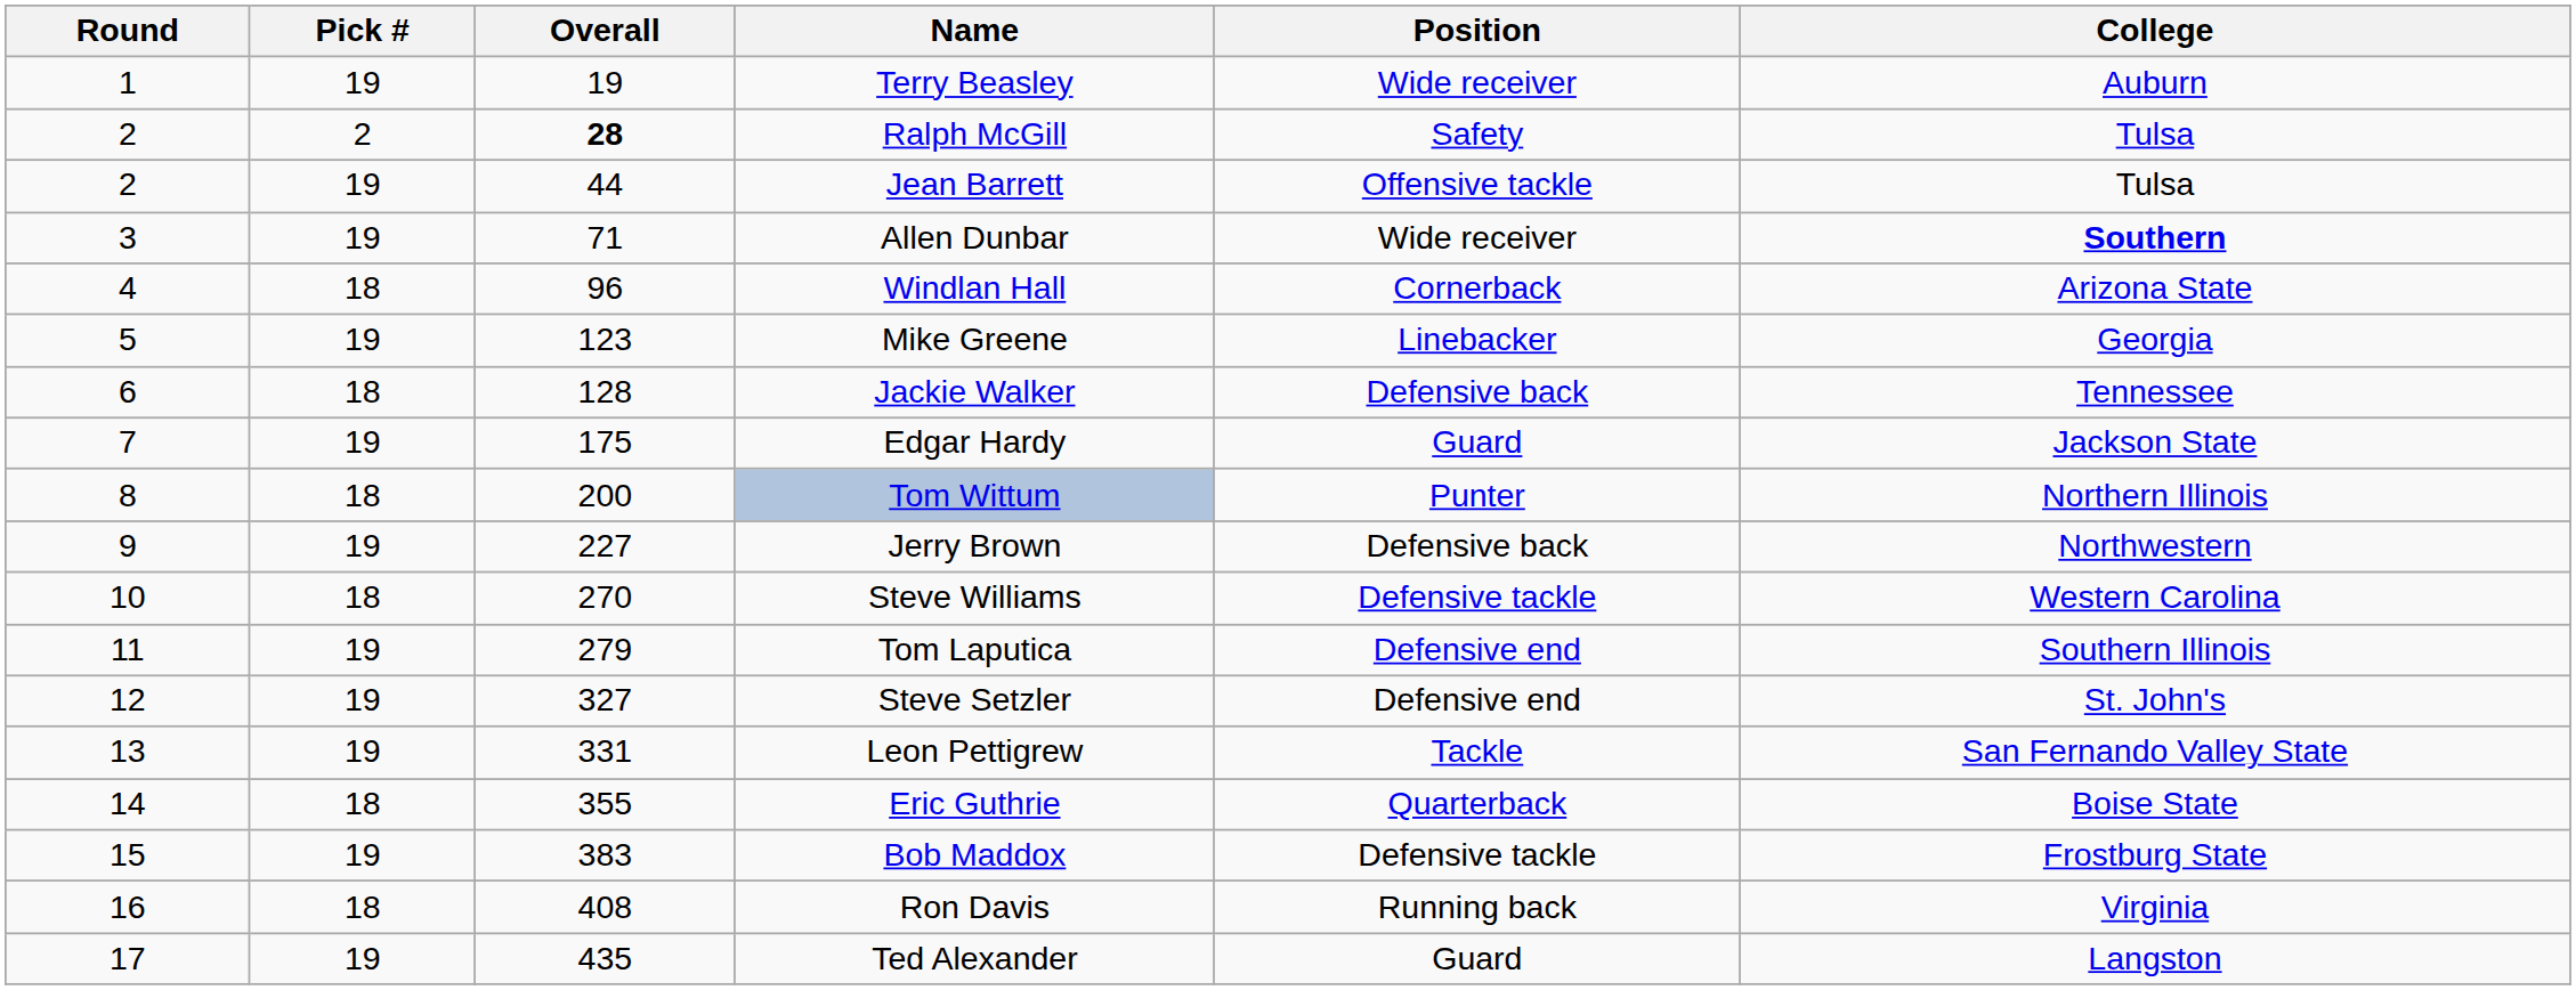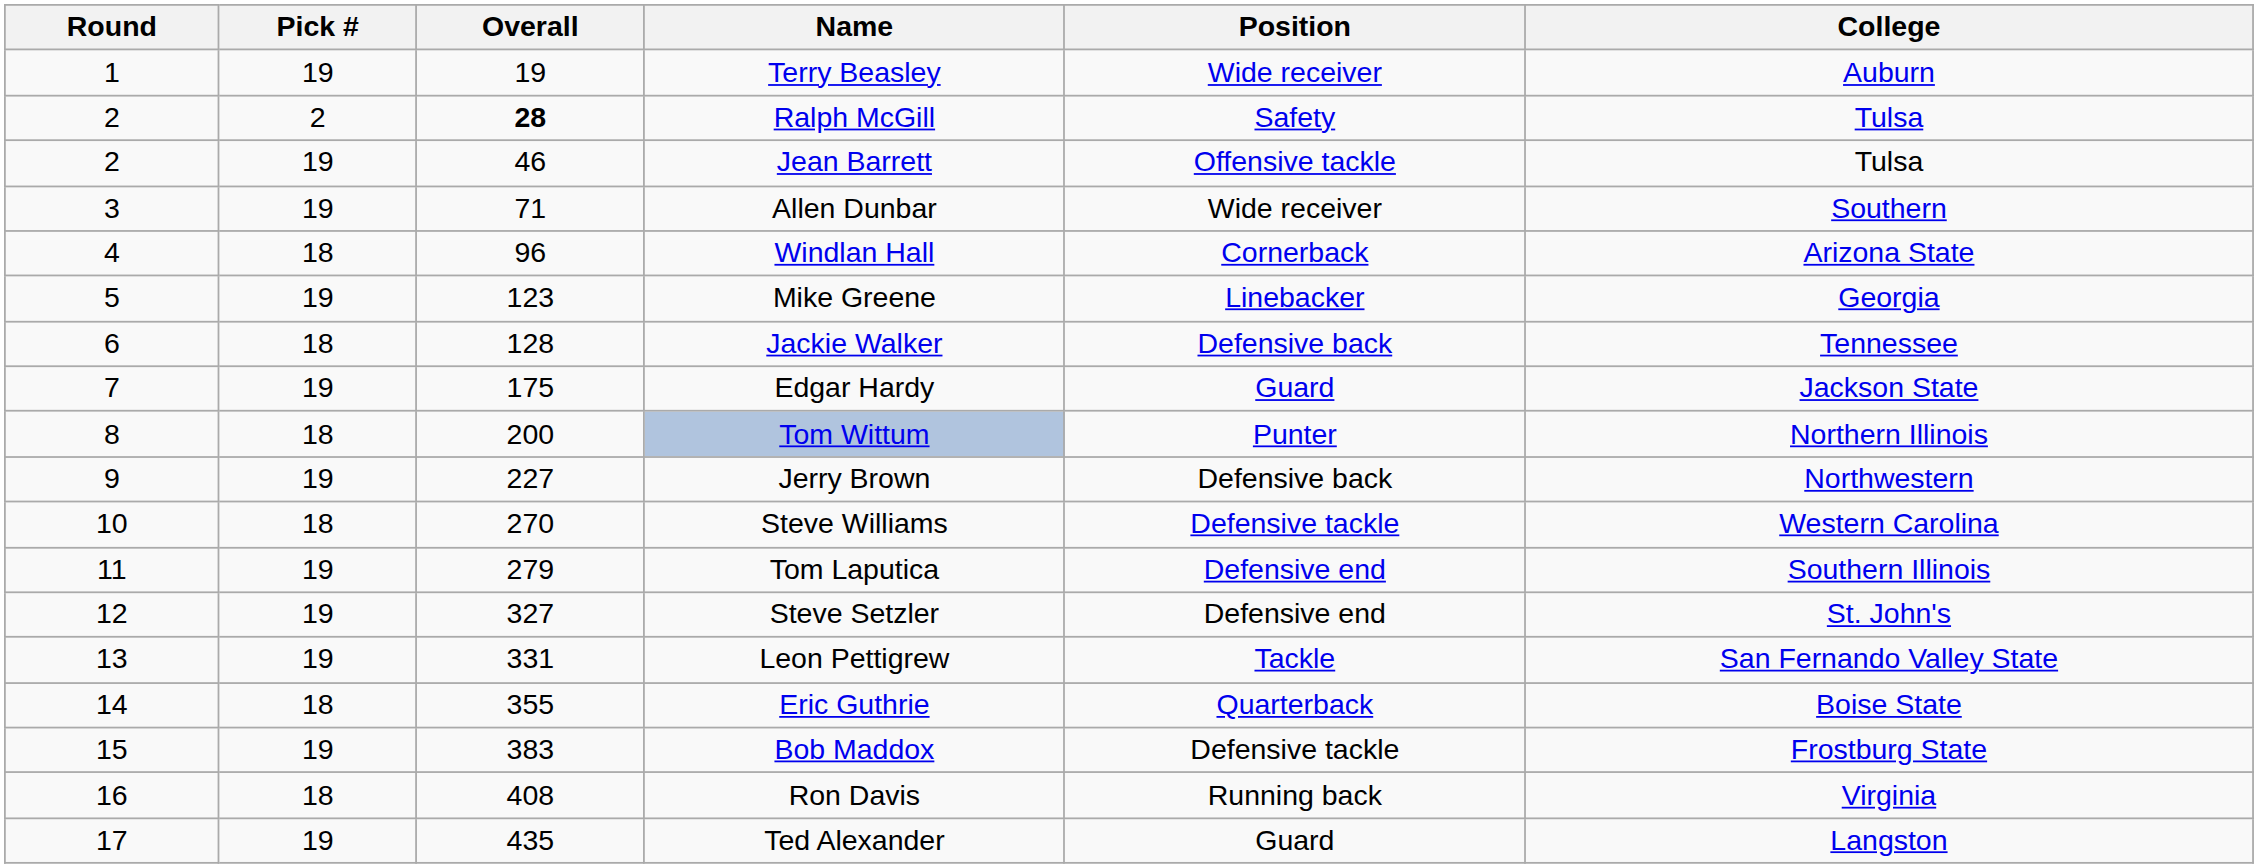Jean Barrett | Overall: 44 -> 46
Allen Dunbar | College: bold -> normal
